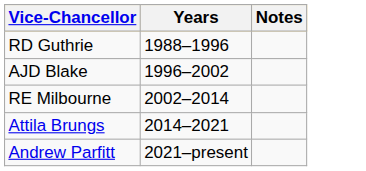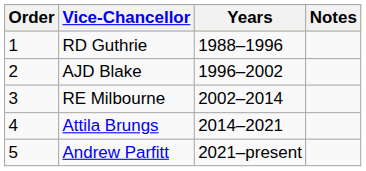+ column: Order | 1 | 2 | 3 | 4 | 5
